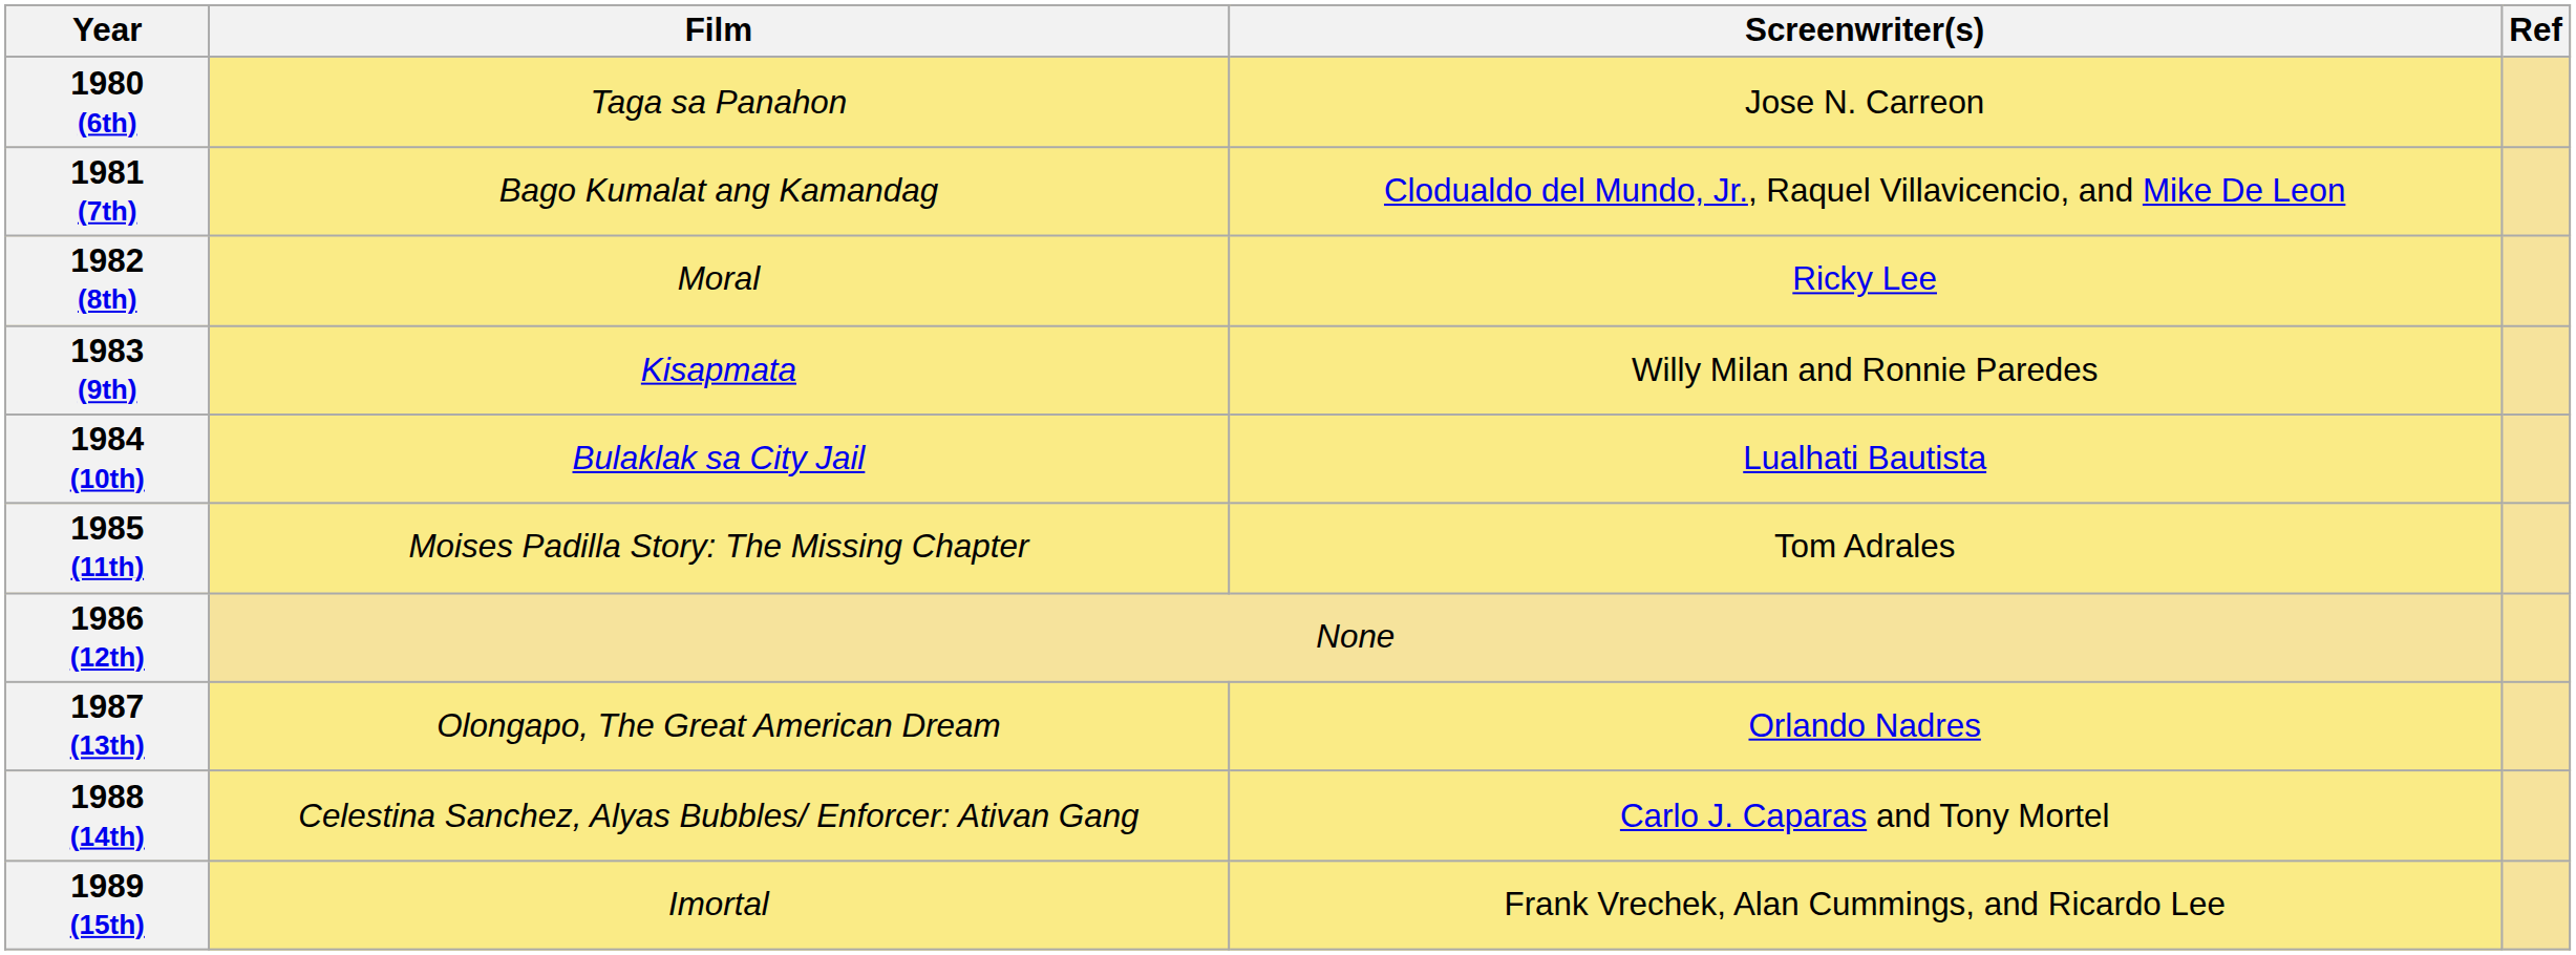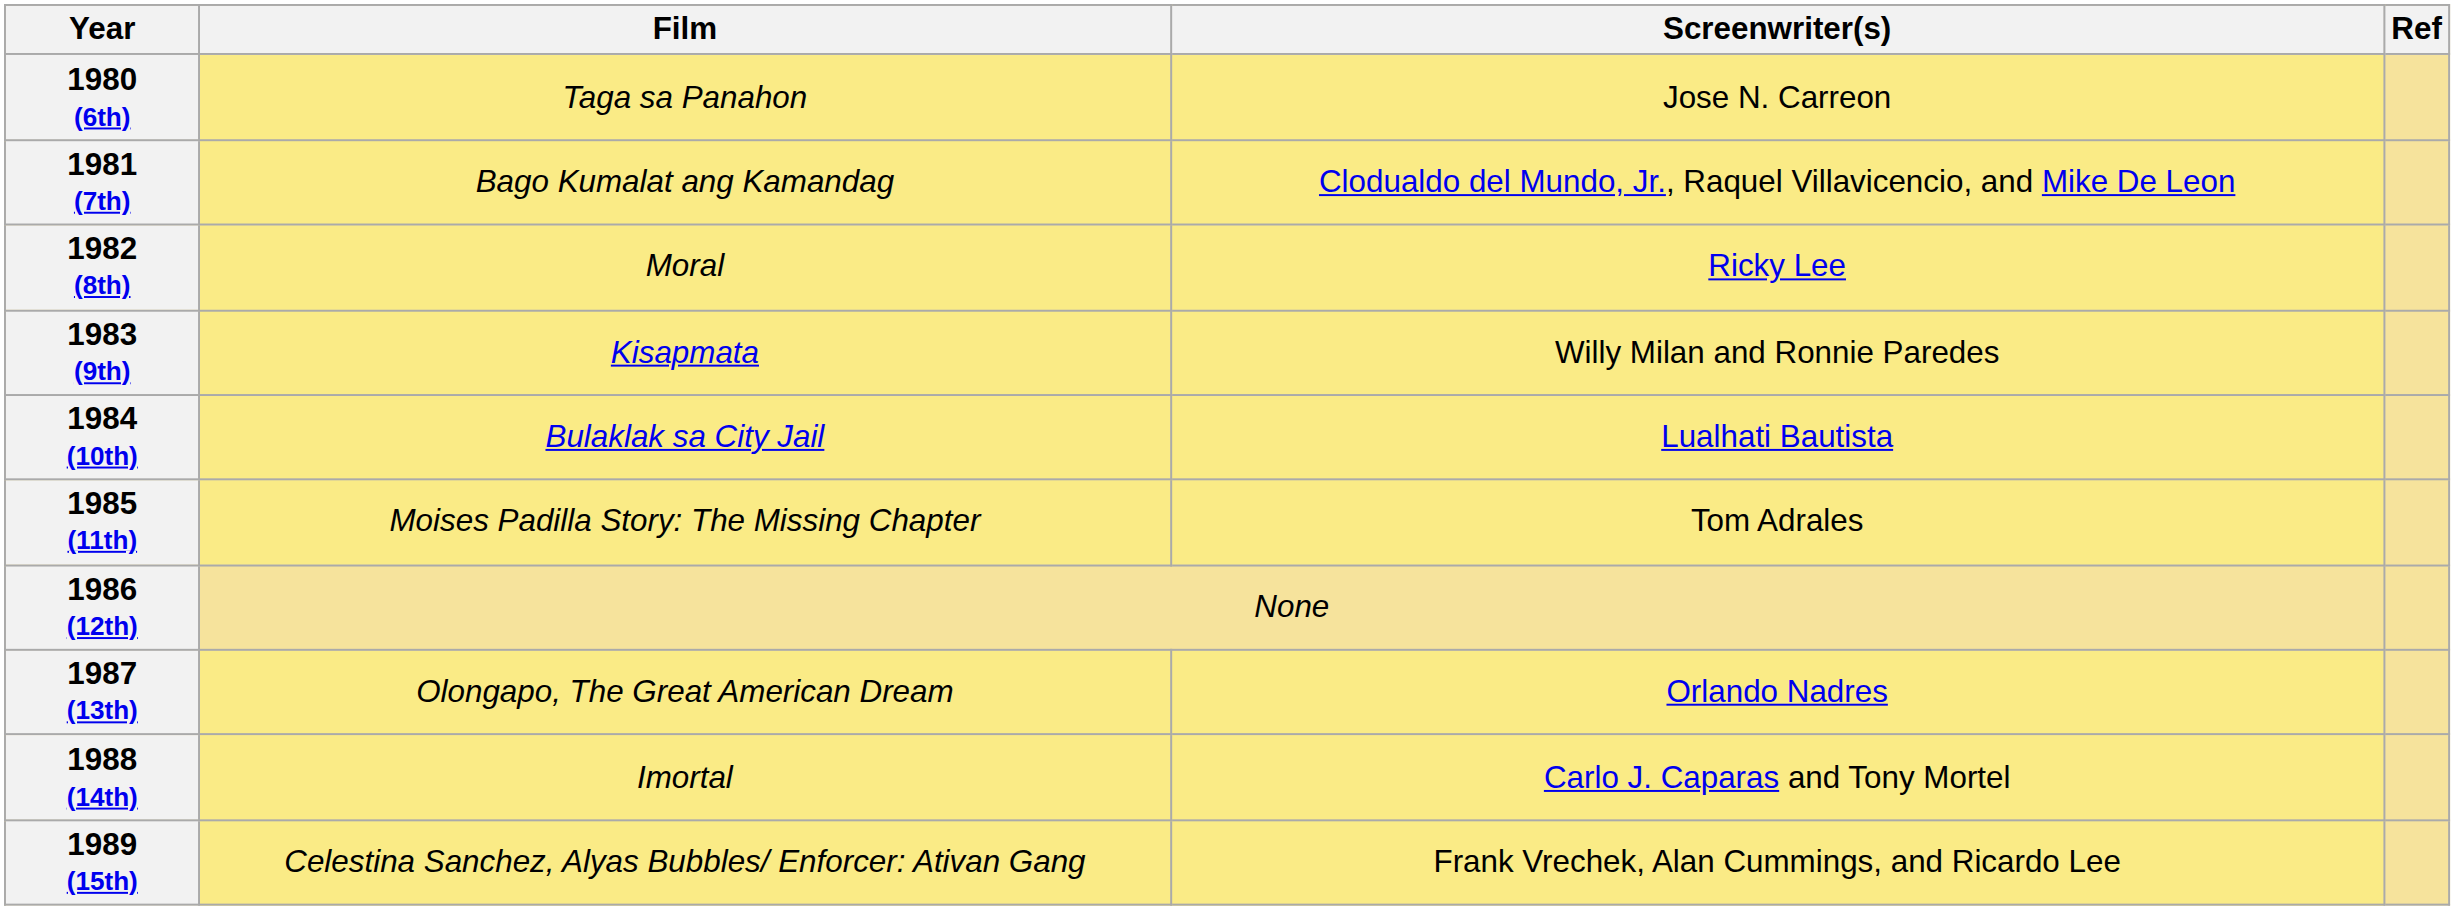1988 (14th) | Film: Celestina Sanchez, Alyas Bubbles/ Enforcer: Ativan Gang -> Imortal
1989 (15th) | Film: Imortal -> Celestina Sanchez, Alyas Bubbles/ Enforcer: Ativan Gang
